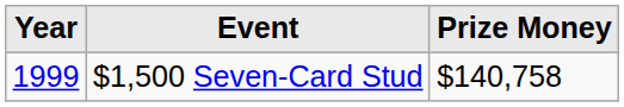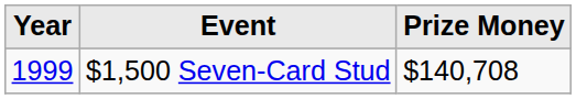$1,500 Seven-Card Stud | Prize Money: $140,758 -> $140,708
